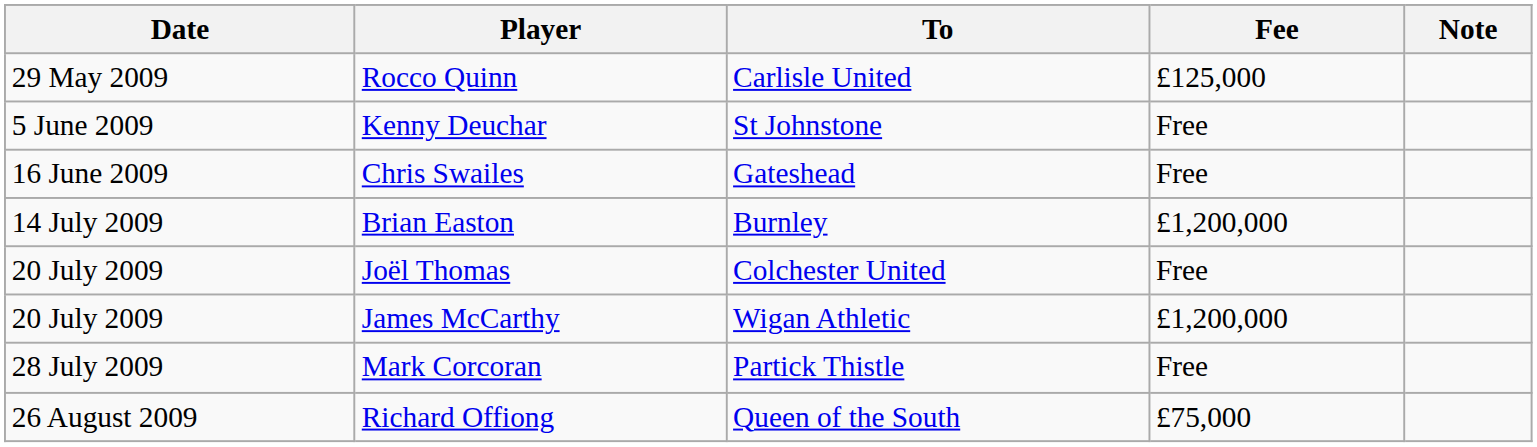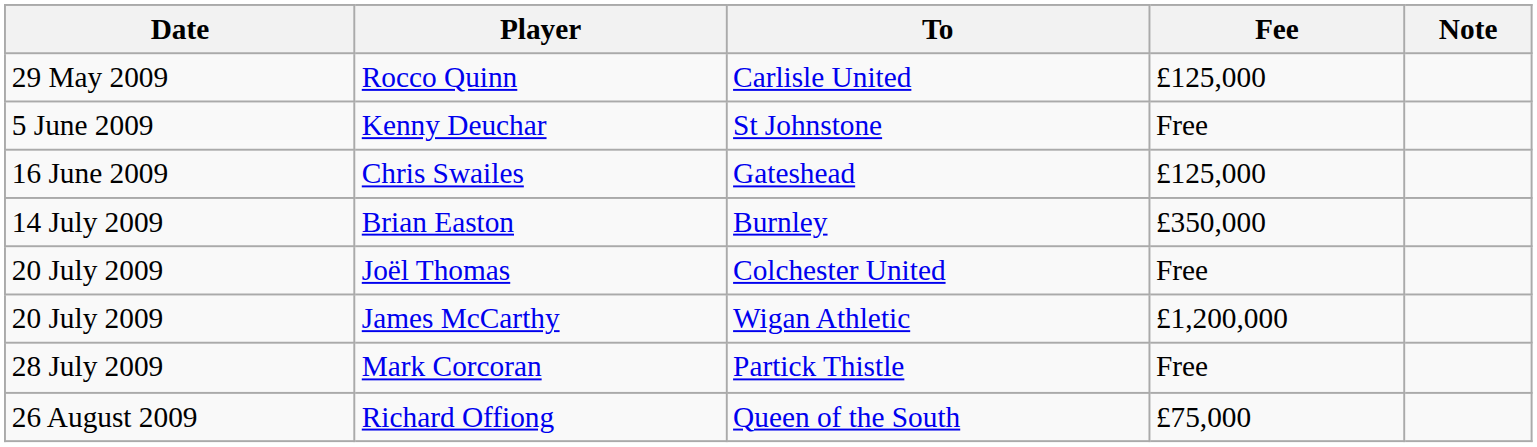Chris Swailes | Fee: Free -> £125,000
Brian Easton | Fee: £1,200,000 -> £350,000
